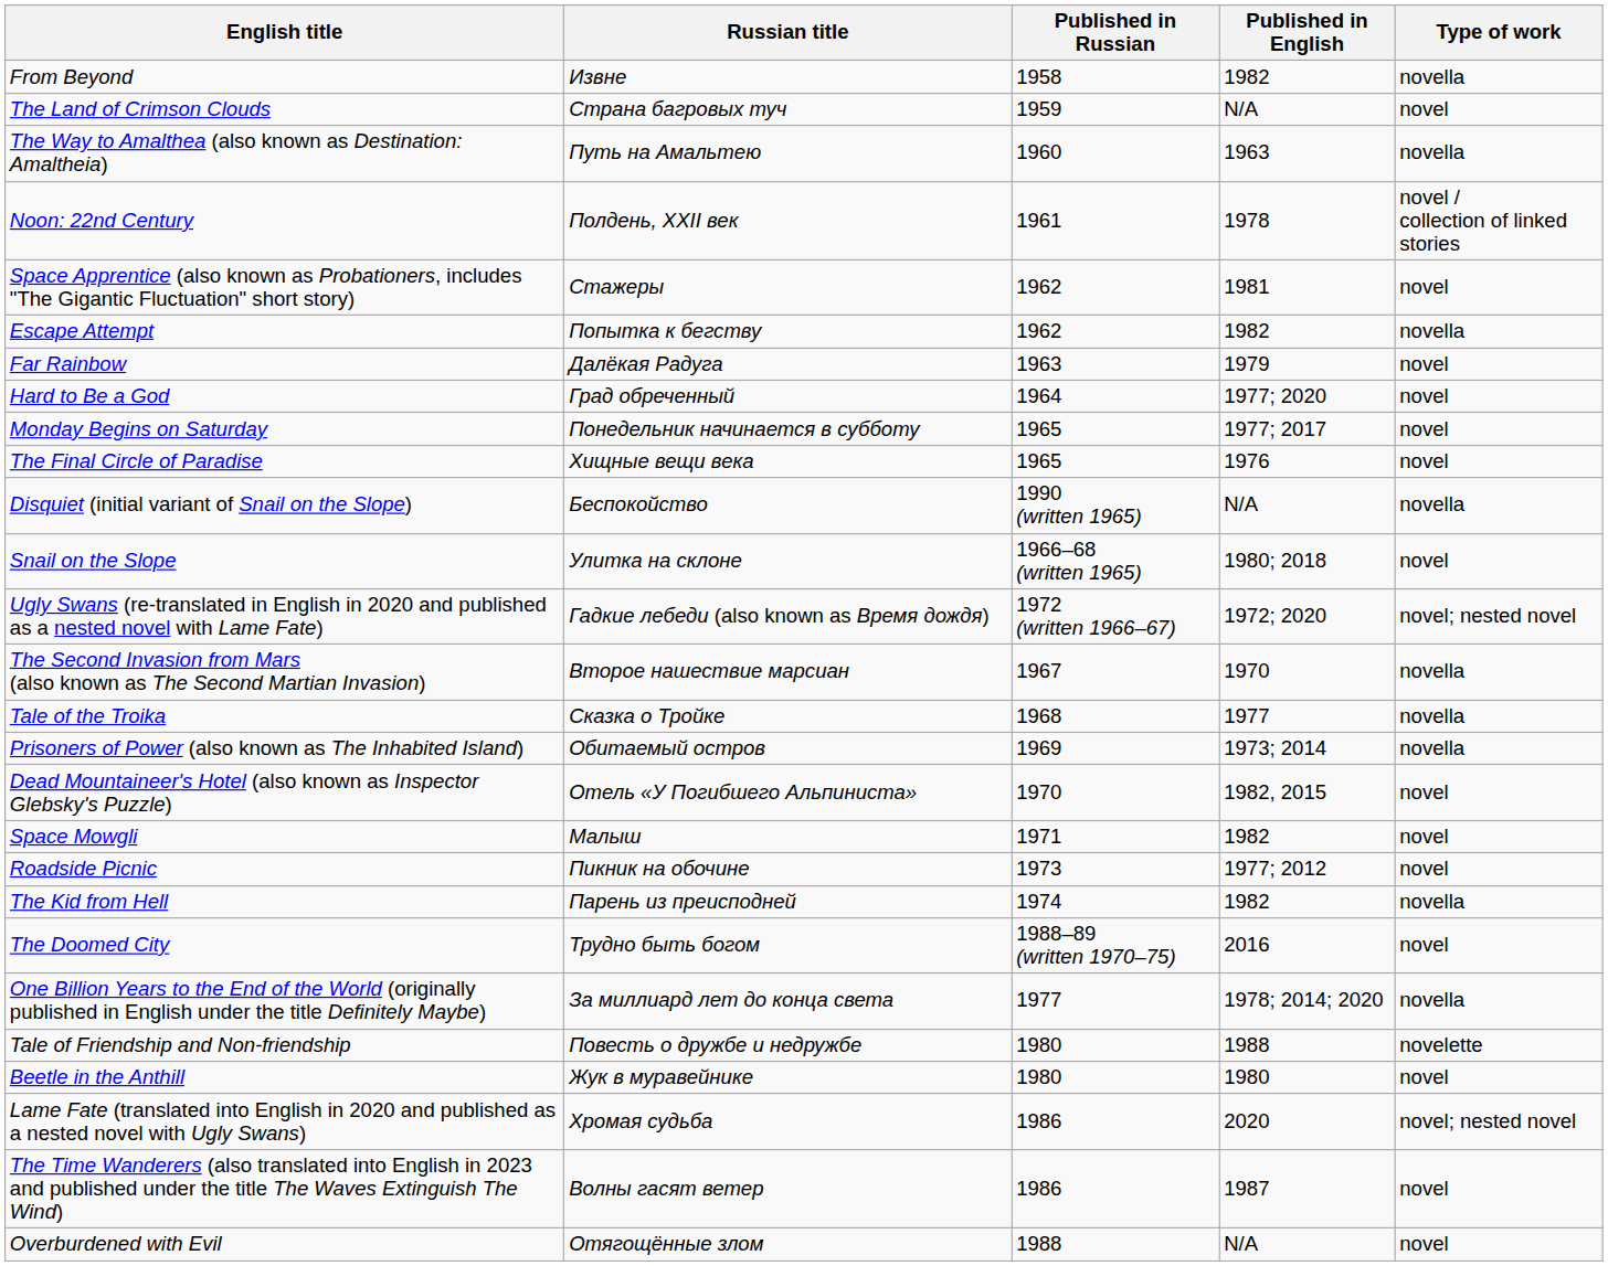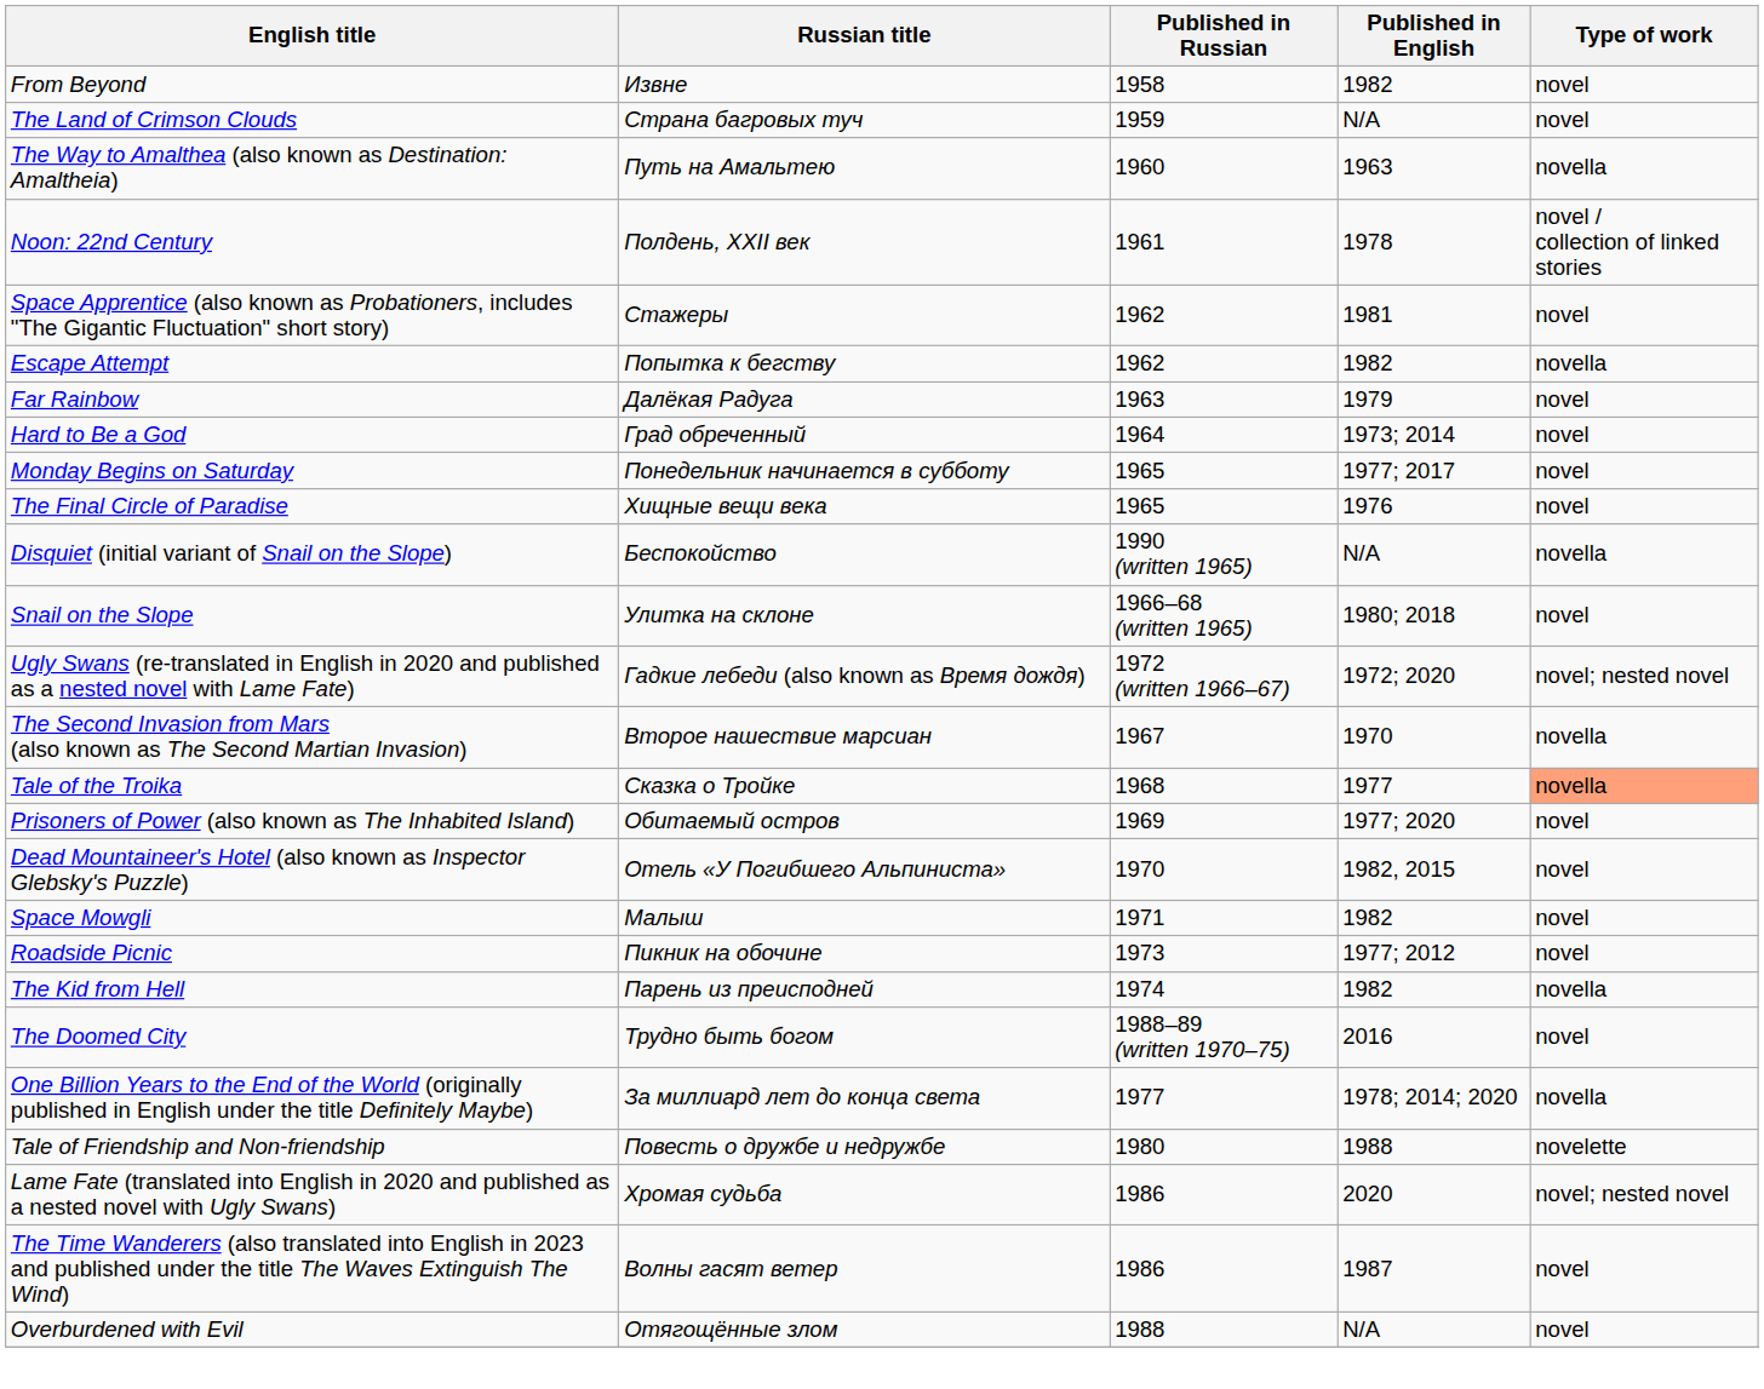From Beyond | Type of work: novella -> novel
Hard to Be a God | Published in English: 1977; 2020 -> 1973; 2014
Tale of the Troika | Type of work: no background -> lightsalmon background
Prisoners of Power (also known as The Inhabited Island) | Published in English: 1973; 2014 -> 1977; 2020
Prisoners of Power (also known as The Inhabited Island) | Type of work: novella -> novel
- row: Beetle in the Anthill | Жук в муравейнике | 1980 | 1980 | novel
